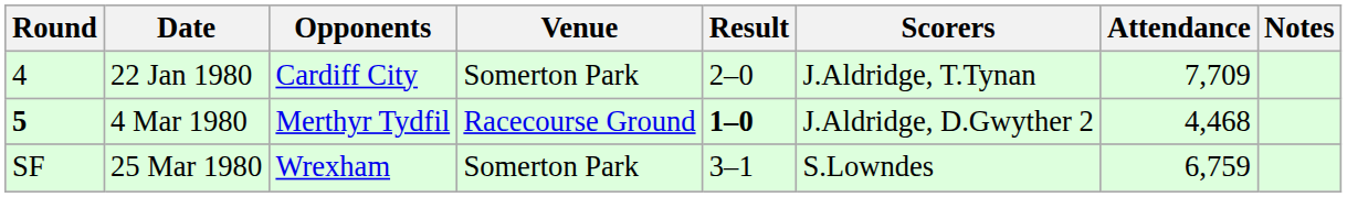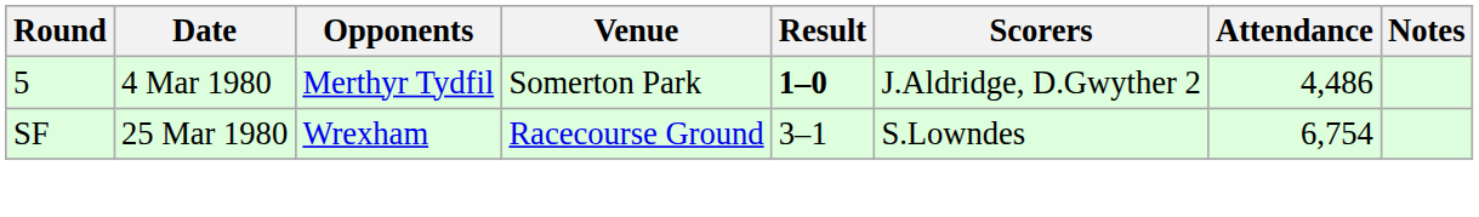- row: 4 | 22 Jan 1980 | Cardiff City | Somerton Park | 2–0 | J.Aldridge, T.Tynan | 7,709
4 Mar 1980 | Round: bold -> normal
4 Mar 1980 | Venue: Racecourse Ground -> Somerton Park
4 Mar 1980 | Attendance: 4,468 -> 4,486
25 Mar 1980 | Venue: Somerton Park -> Racecourse Ground
25 Mar 1980 | Attendance: 6,759 -> 6,754
